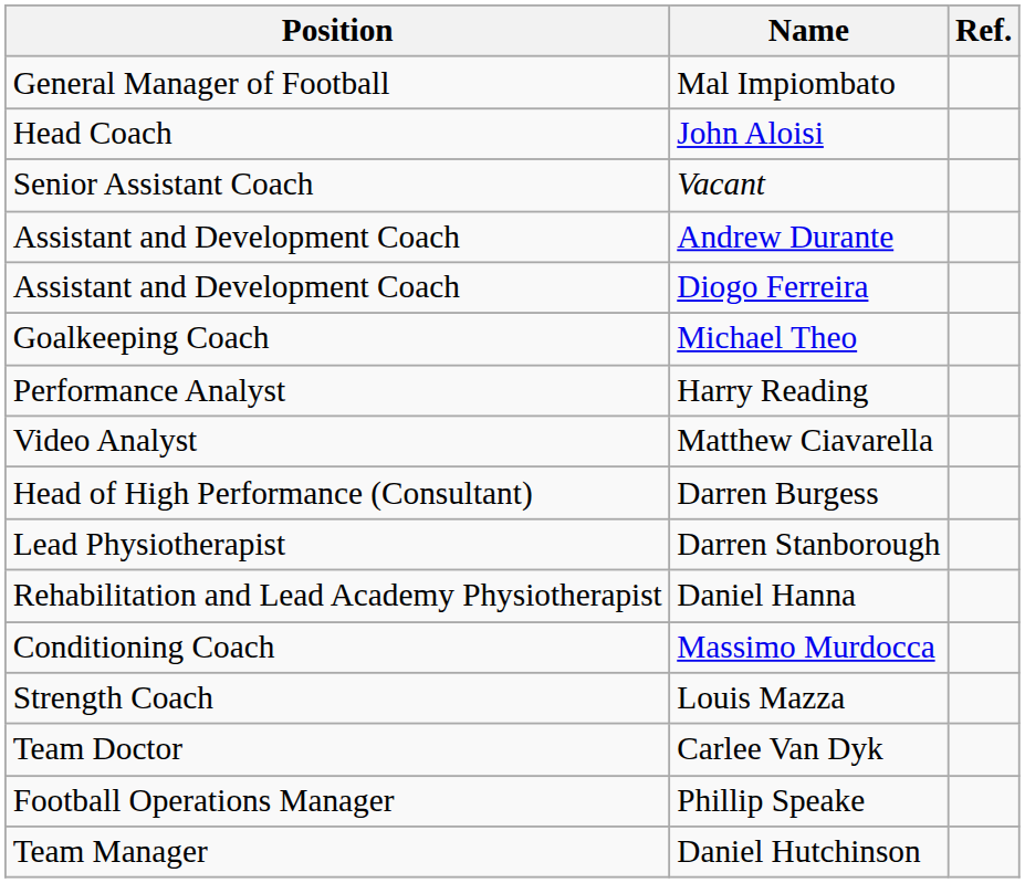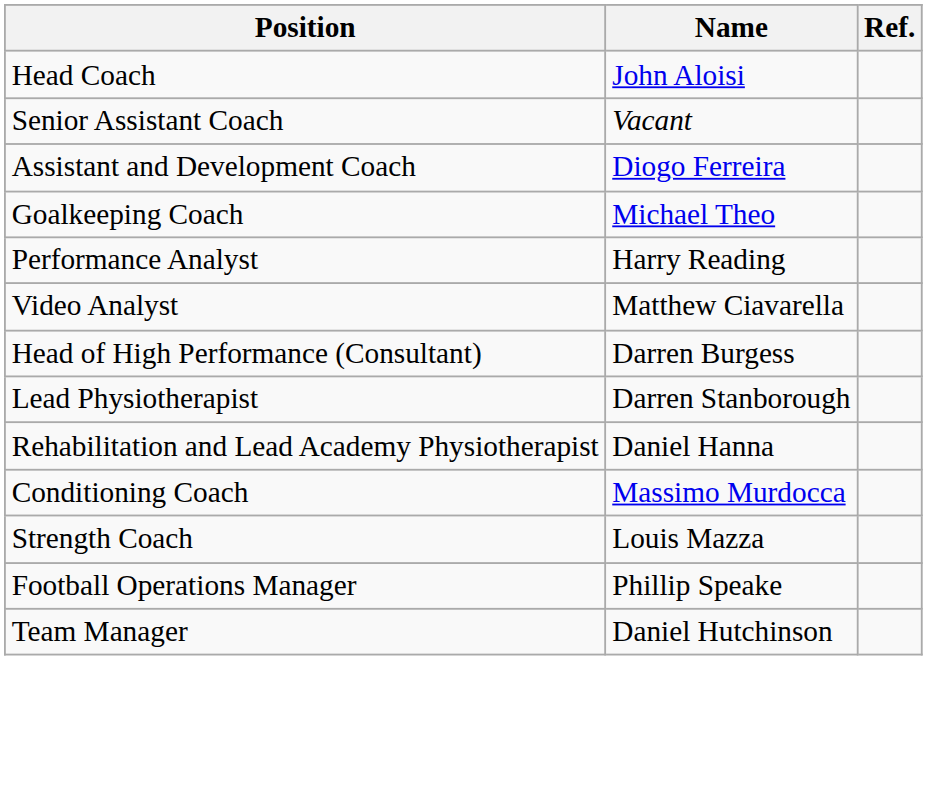- row: General Manager of Football | Mal Impiombato
- row: Assistant and Development Coach | Andrew Durante
- row: Team Doctor | Carlee Van Dyk
